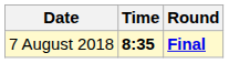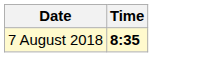- column: Round | Final
